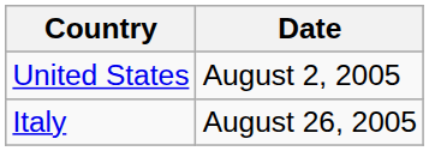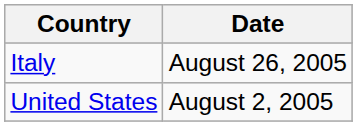rows swapped: United States <-> Italy
